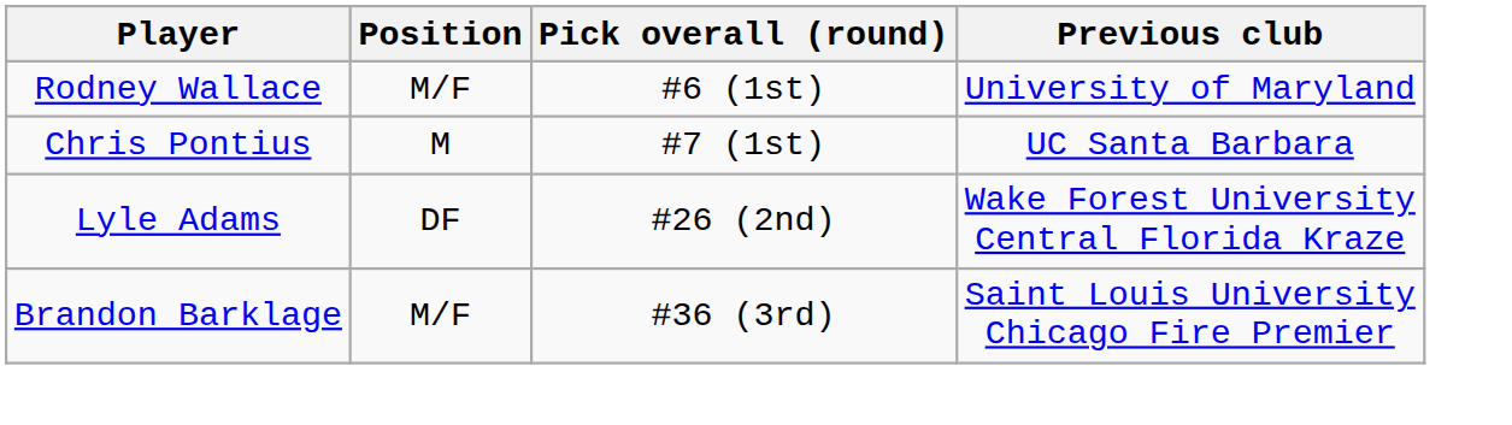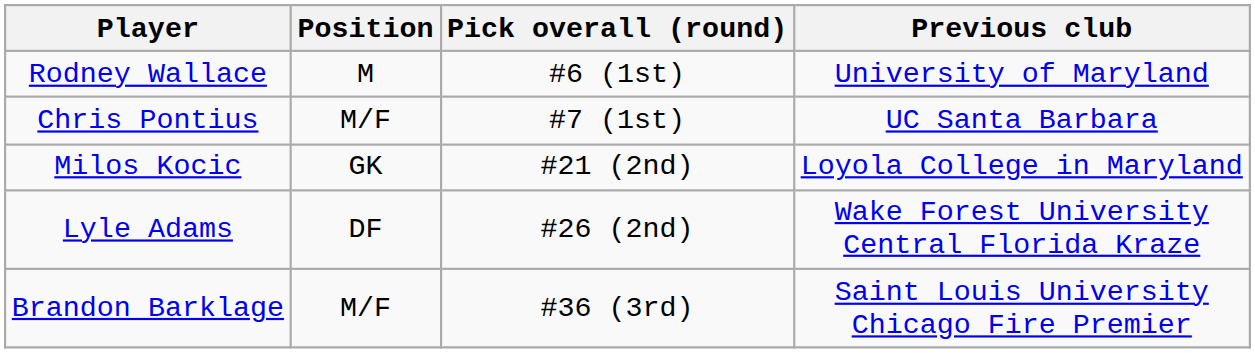Rodney Wallace | Position: M/F -> M
Chris Pontius | Position: M -> M/F
+ row: Milos Kocic | GK | #21 (2nd) | Loyola College in Maryland
